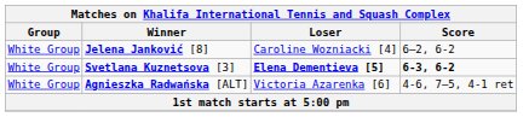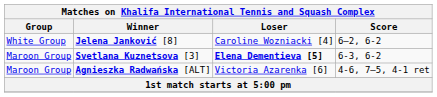Svetlana Kuznetsova [3] | Group: White Group -> Maroon Group
Svetlana Kuznetsova [3] | Score: bold -> normal
Agnieszka Radwańska [ALT] | Group: White Group -> Maroon Group
